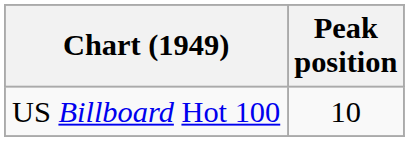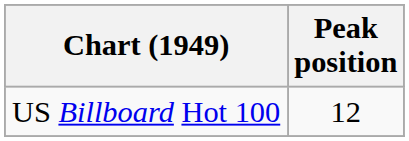US Billboard Hot 100 | Peak position: 10 -> 12
